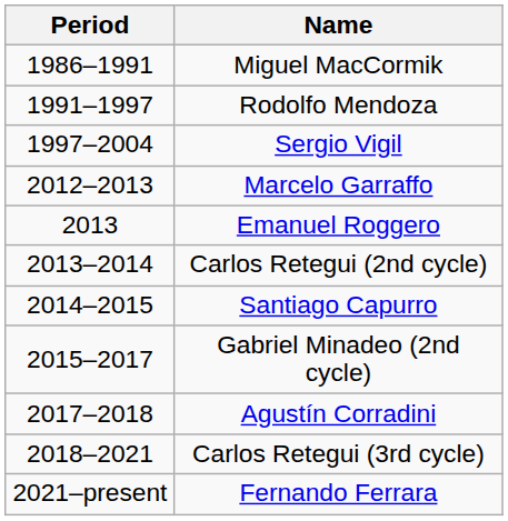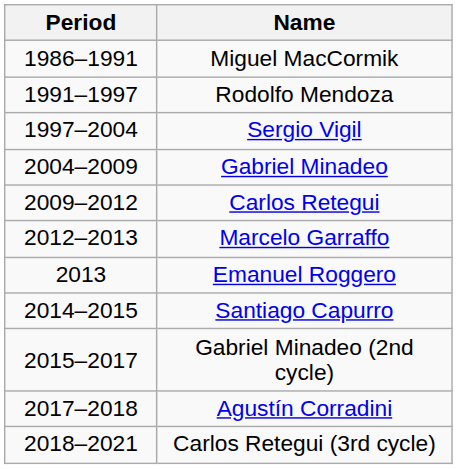+ row: 2004–2009 | Gabriel Minadeo
+ row: 2009–2012 | Carlos Retegui
- row: 2013–2014 | Carlos Retegui (2nd cycle)
- row: 2021–present | Fernando Ferrara
